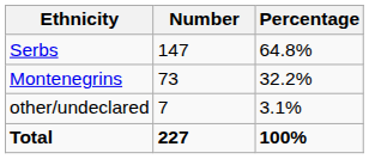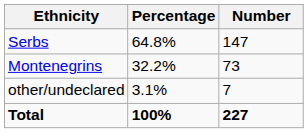columns swapped: Number <-> Percentage
